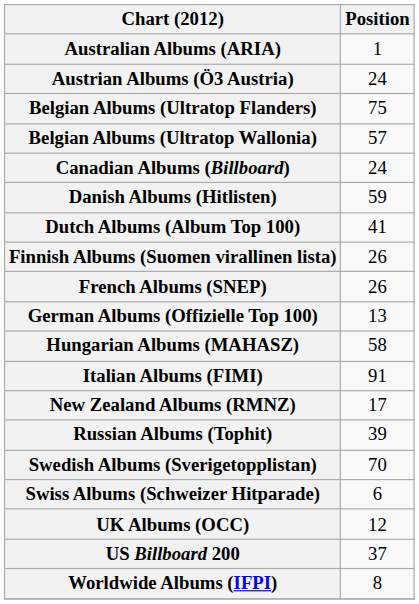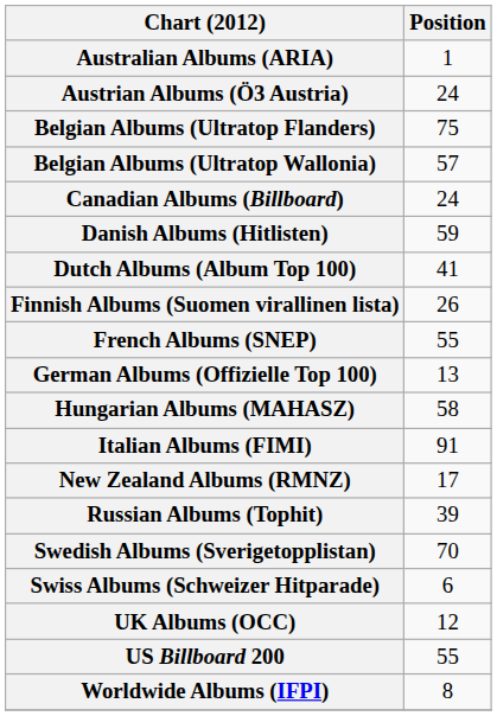French Albums (SNEP) | Position: 26 -> 55
US Billboard 200 | Position: 37 -> 55
